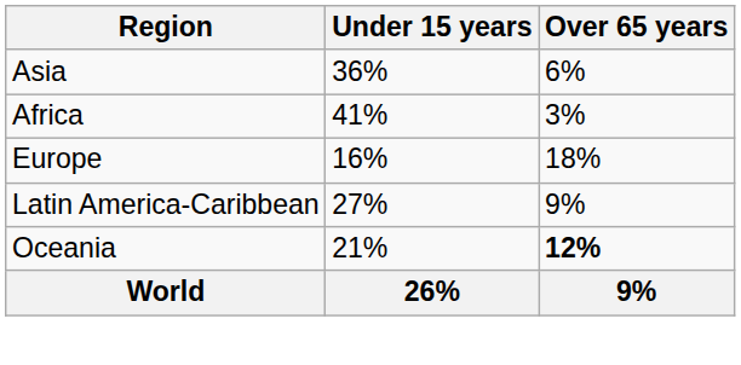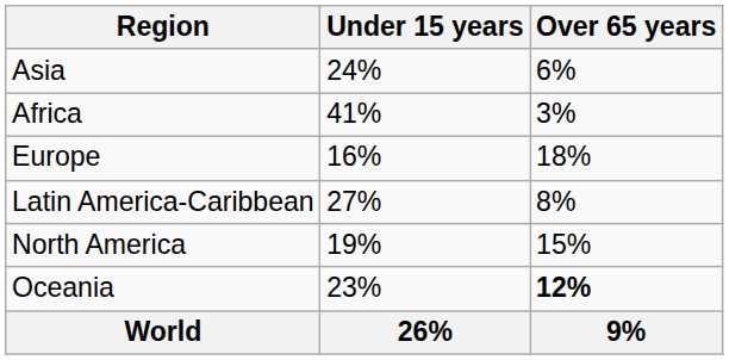Asia | Under 15 years: 36% -> 24%
Latin America-Caribbean | Over 65 years: 9% -> 8%
+ row: North America | 19% | 15%
Oceania | Under 15 years: 21% -> 23%
